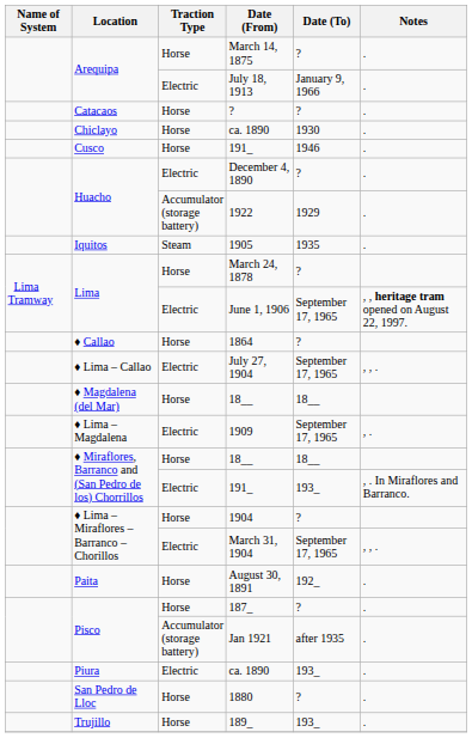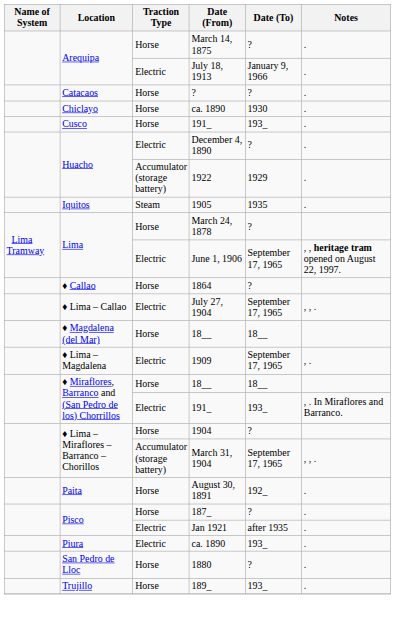Cusco / 191_ | Date (To): 1946 -> 193_
March 31, 1904 | Traction Type: Electric -> Accumulator (storage battery)
Jan 1921 | Traction Type: Accumulator (storage battery) -> Electric
